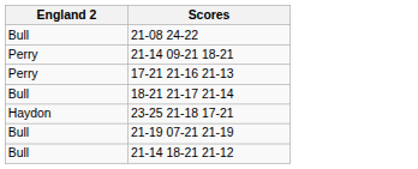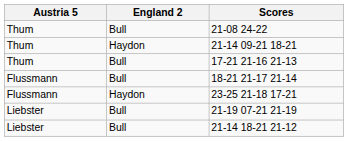+ column: Austria 5 | Thum | Thum | Thum | Flussmann | Flussmann | Liebster | Liebster
21-14 09-21 18-21 | England 2: Perry -> Haydon
17-21 21-16 21-13 | England 2: Perry -> Bull
